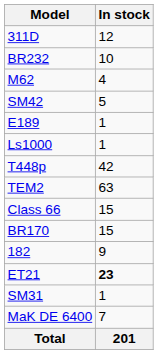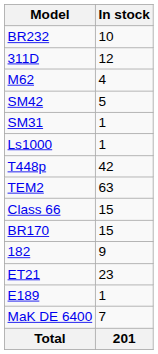rows swapped: BR232 <-> 311D
rows swapped: SM31 <-> E189
ET21 | In stock: bold -> normal
